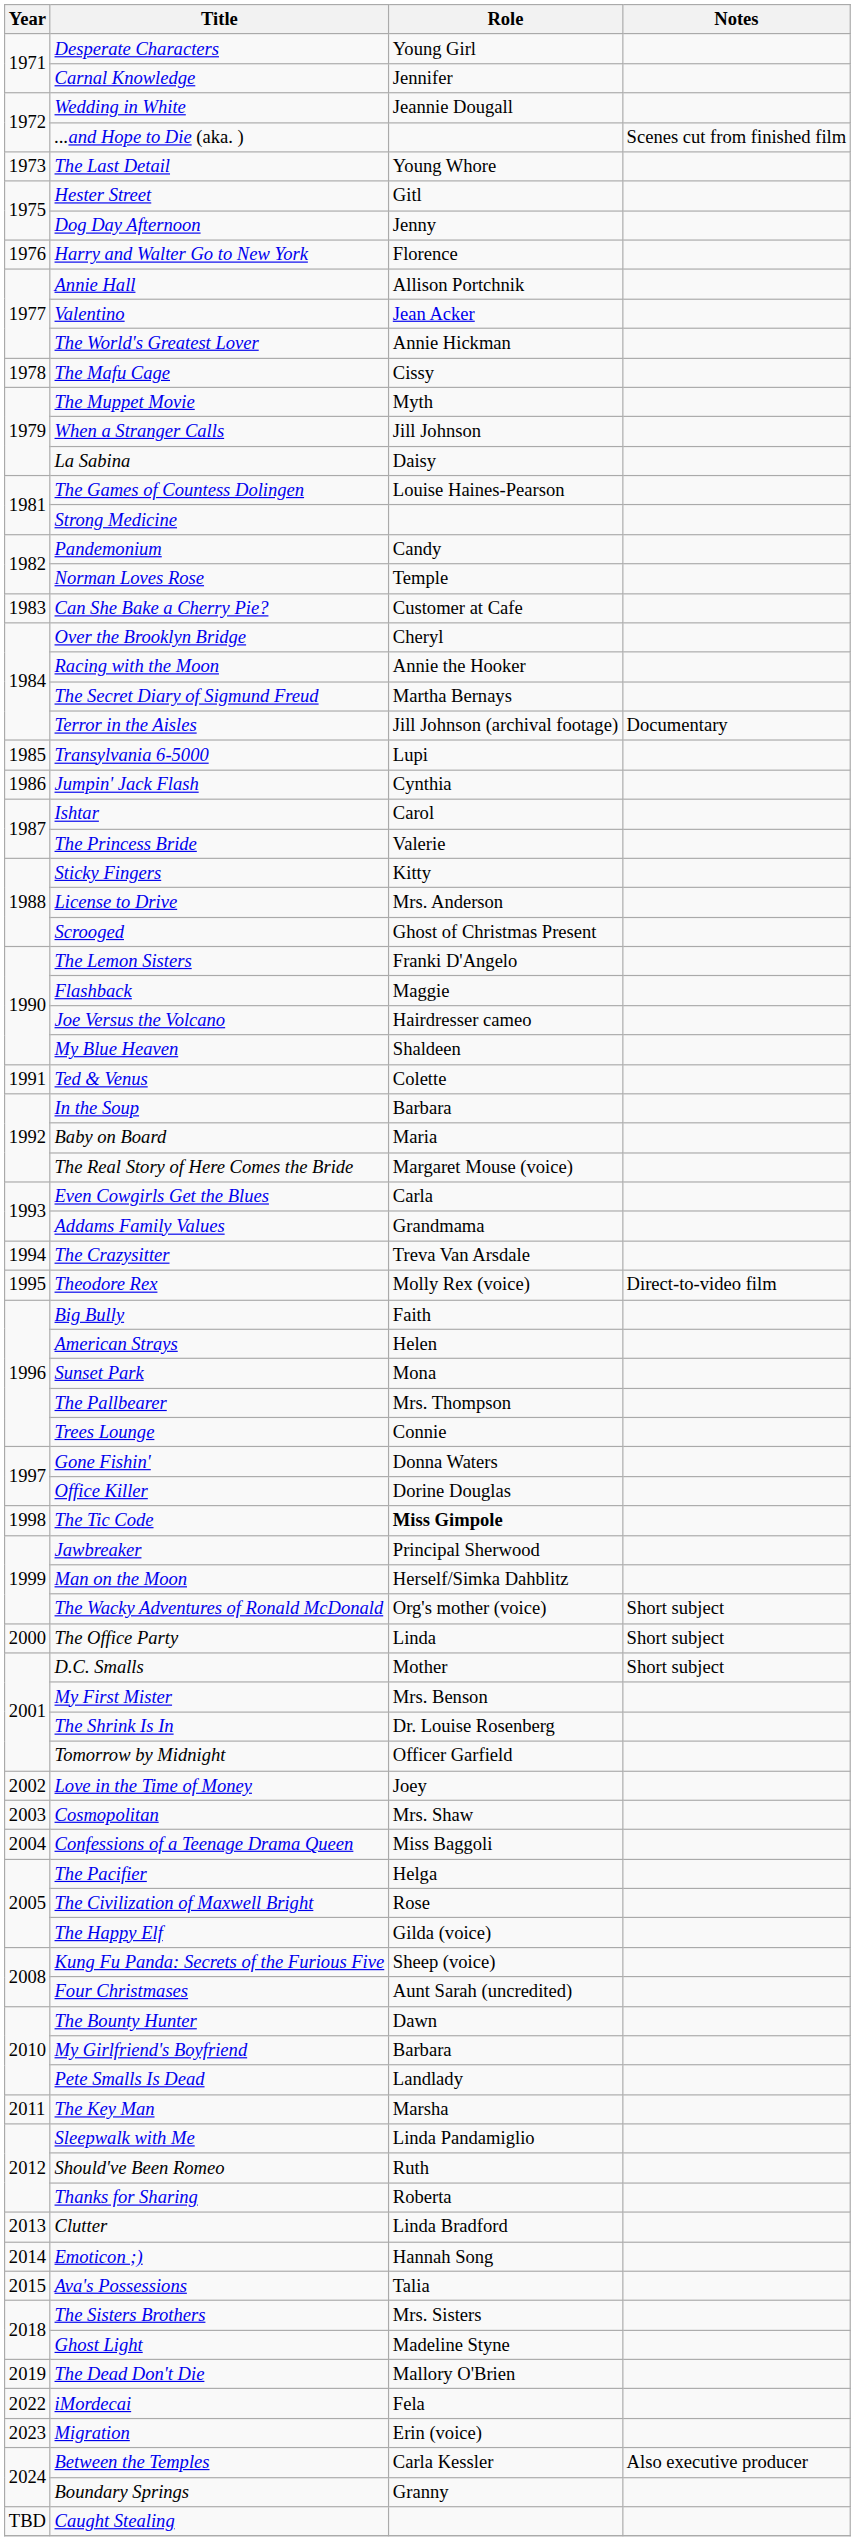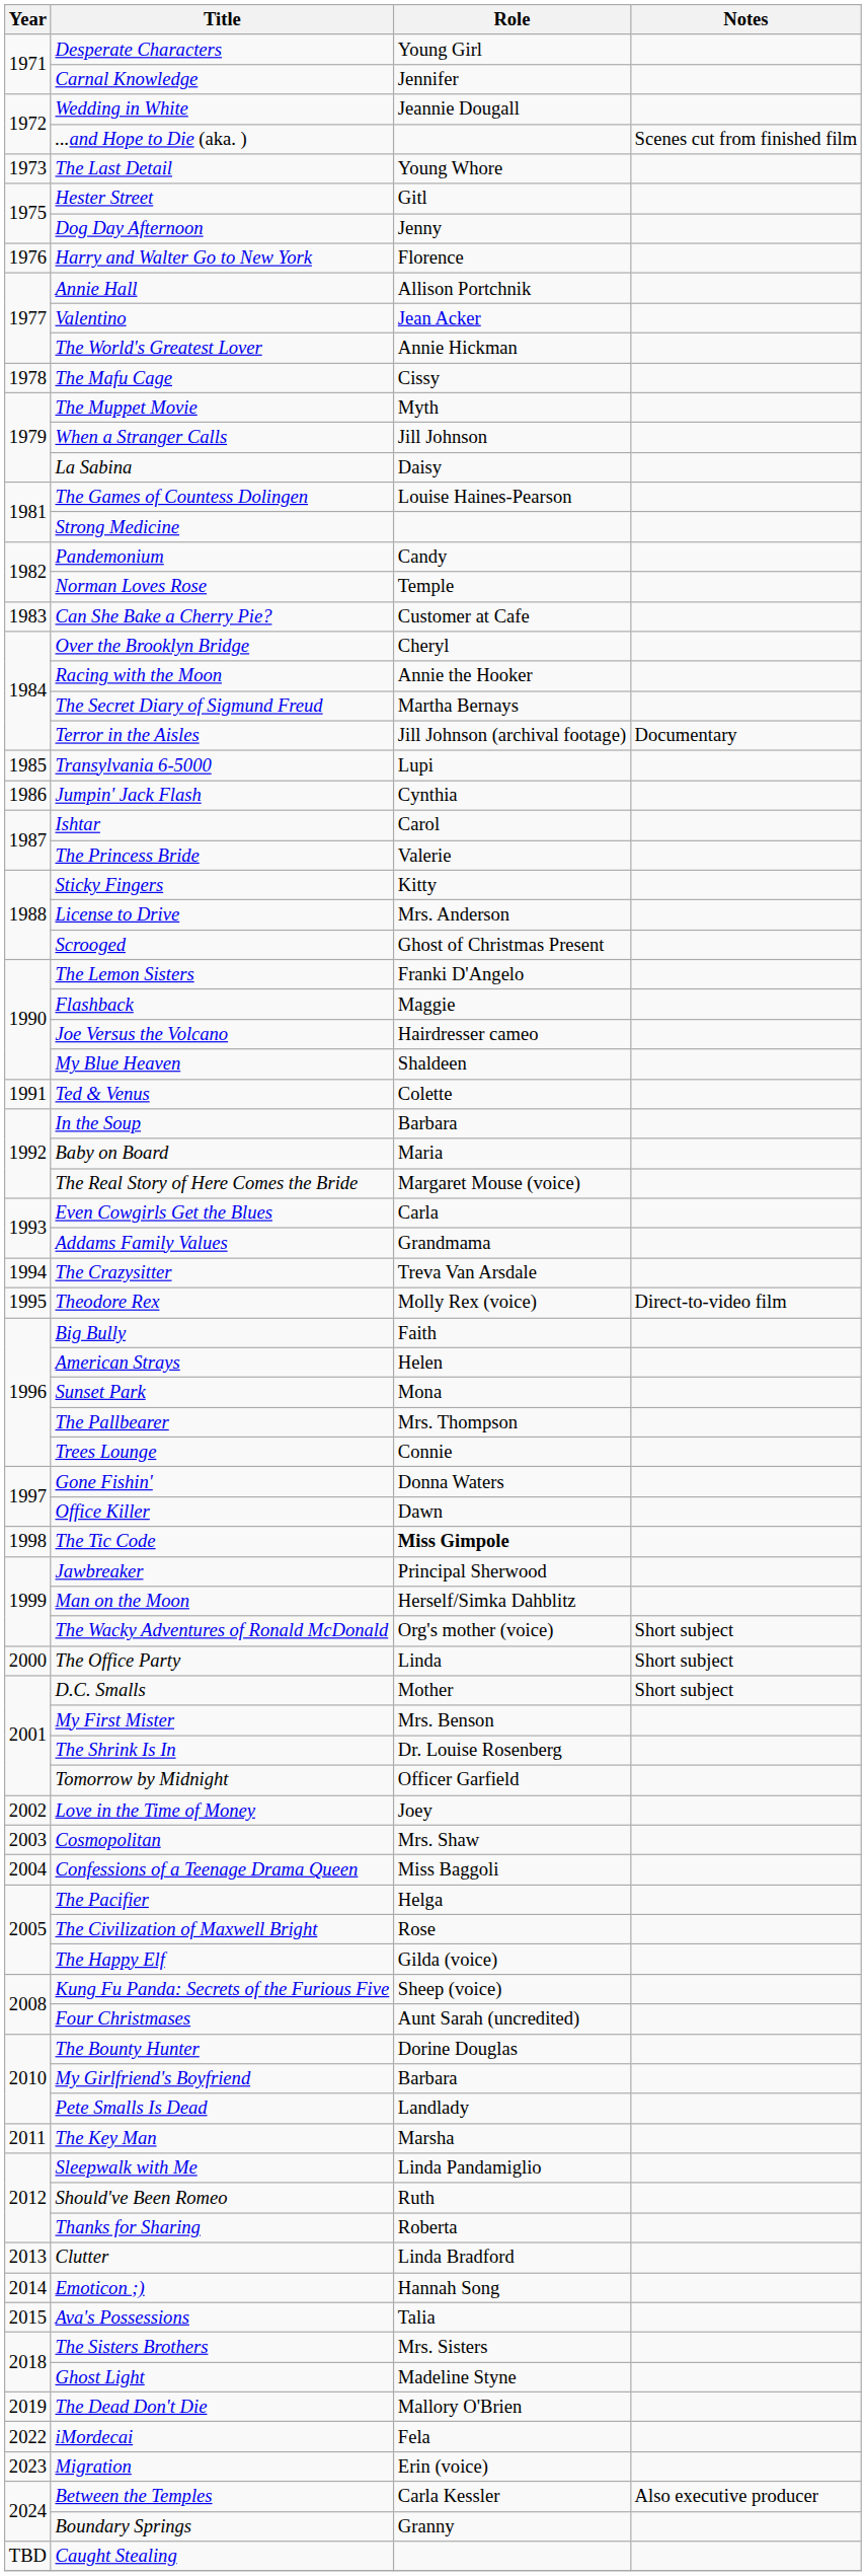Office Killer | Role: Dorine Douglas -> Dawn
The Bounty Hunter | Role: Dawn -> Dorine Douglas
